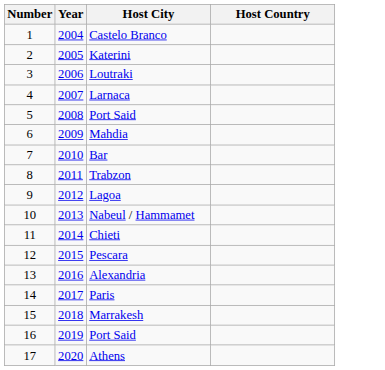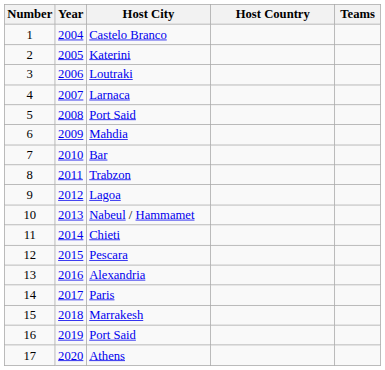+ column: Teams
